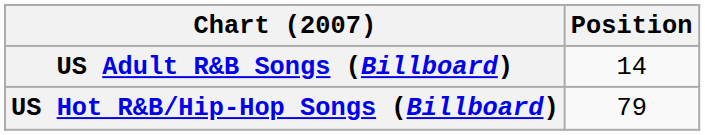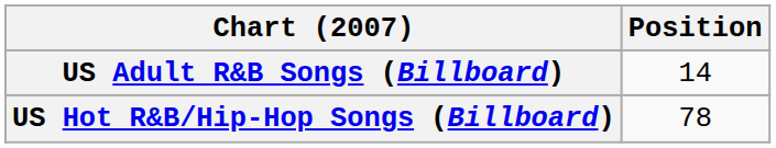US Hot R&B/Hip-Hop Songs (Billboard) | Position: 79 -> 78
